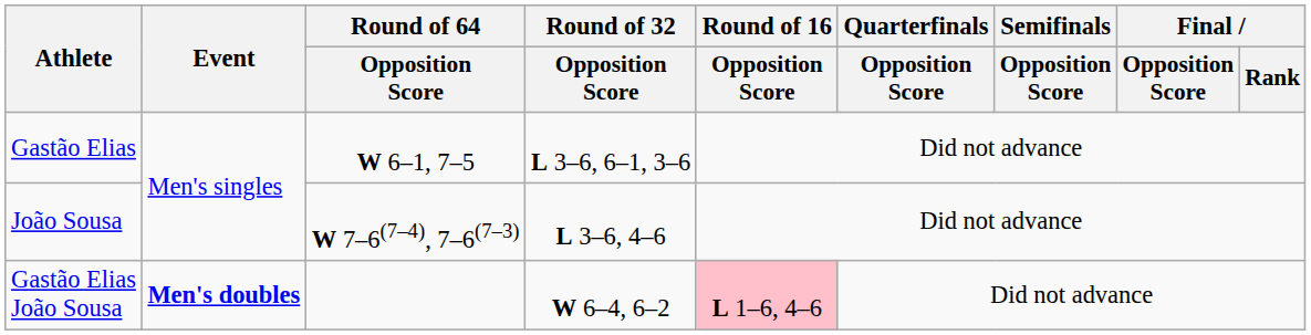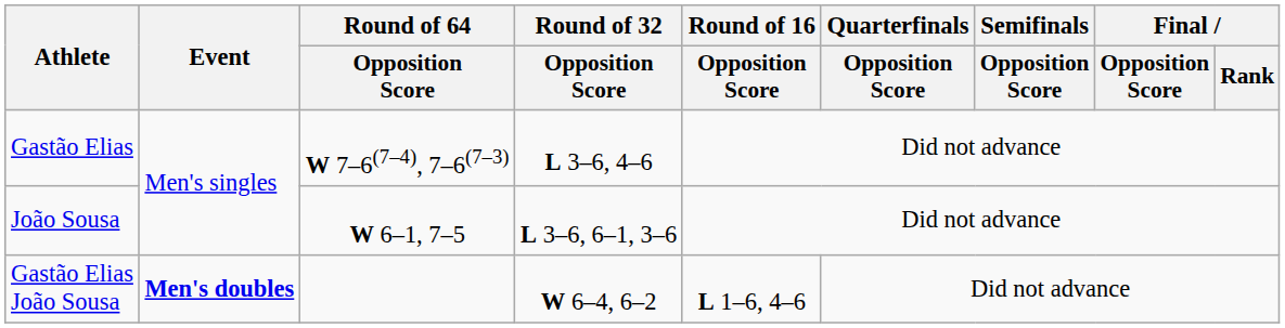Gastão Elias | Round of 64 / Opposition Score: W 6–1, 7–5 -> W 7–6(7–4), 7–6(7–3)
Gastão Elias | Round of 32 / Opposition Score: L 3–6, 6–1, 3–6 -> L 3–6, 4–6
João Sousa | Round of 64 / Opposition Score: W 7–6(7–4), 7–6(7–3) -> W 6–1, 7–5
João Sousa | Round of 32 / Opposition Score: L 3–6, 4–6 -> L 3–6, 6–1, 3–6
Gastão Elias João Sousa | Round of 16 / Opposition Score: pink background -> no background
